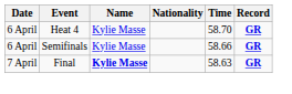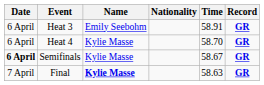+ row: 6 April | Heat 3 | Emily Seebohm | 58.91 | GR
Semifinals | Date: normal -> bold
Semifinals | Time: 58.66 -> 58.67
